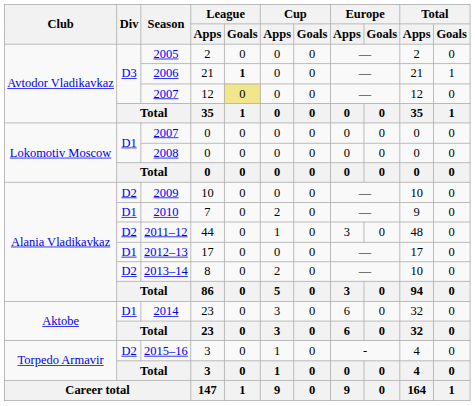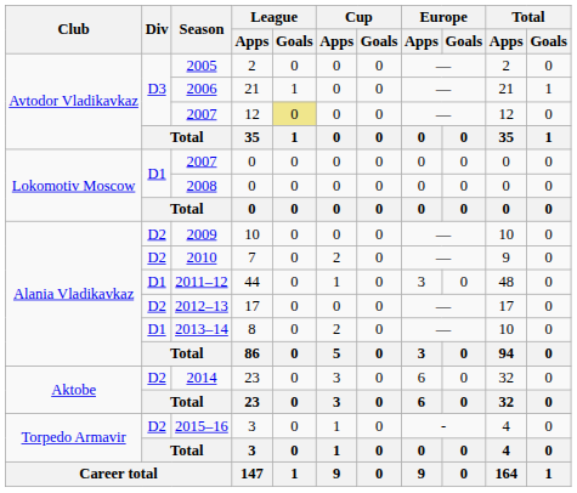2006 | League / Goals: bold -> normal
2010 | Div: D1 -> D2
2011–12 | Div: D2 -> D1
2012–13 | Div: D1 -> D2
2013–14 | Div: D2 -> D1
2014 | Div: D1 -> D2
